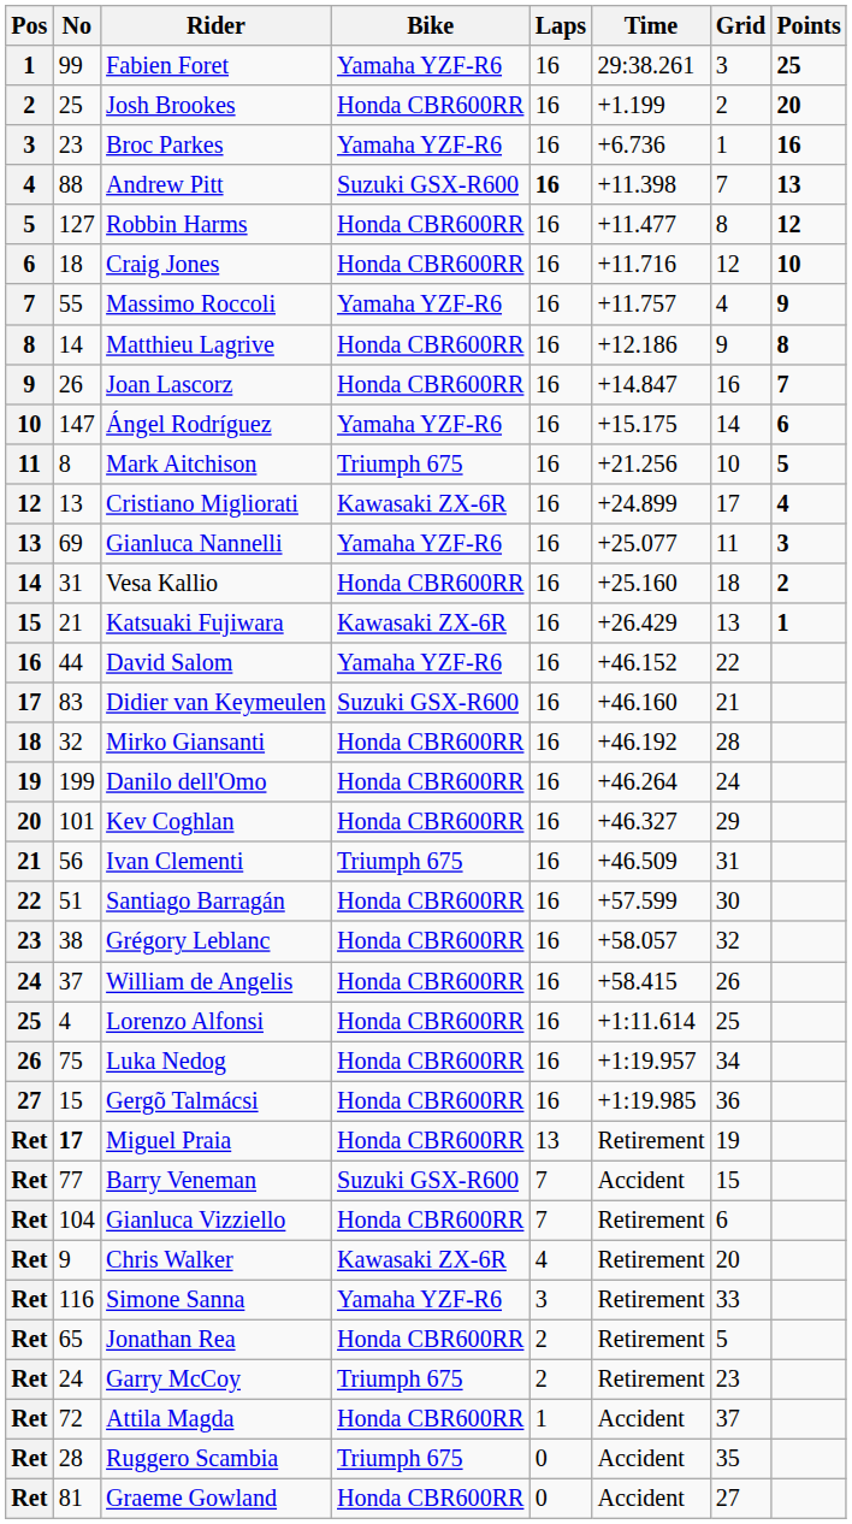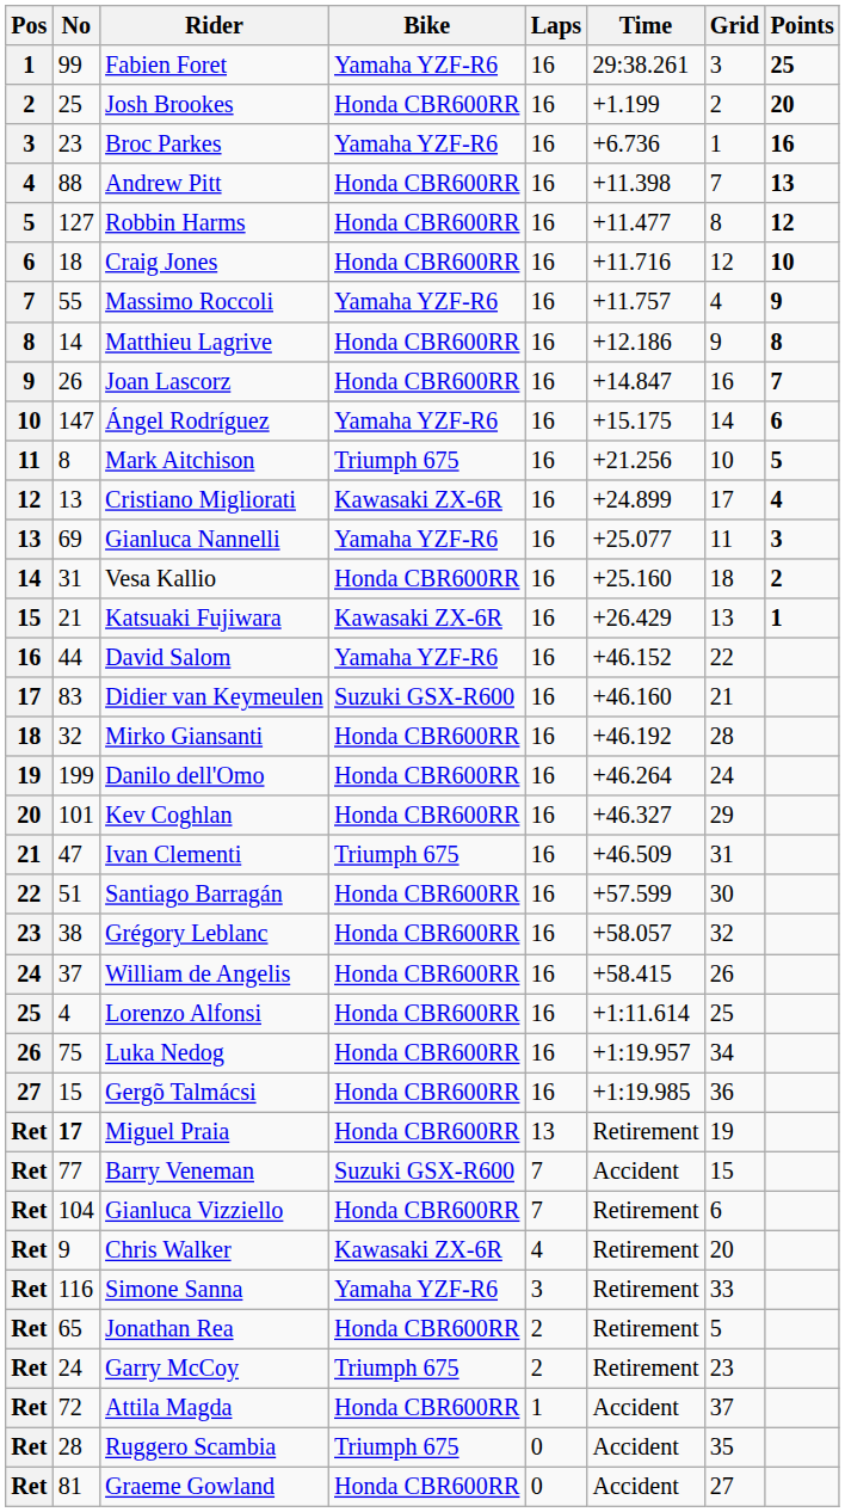Andrew Pitt | Bike: Suzuki GSX-R600 -> Honda CBR600RR
Andrew Pitt | Laps: bold -> normal
Ivan Clementi | No: 56 -> 47
